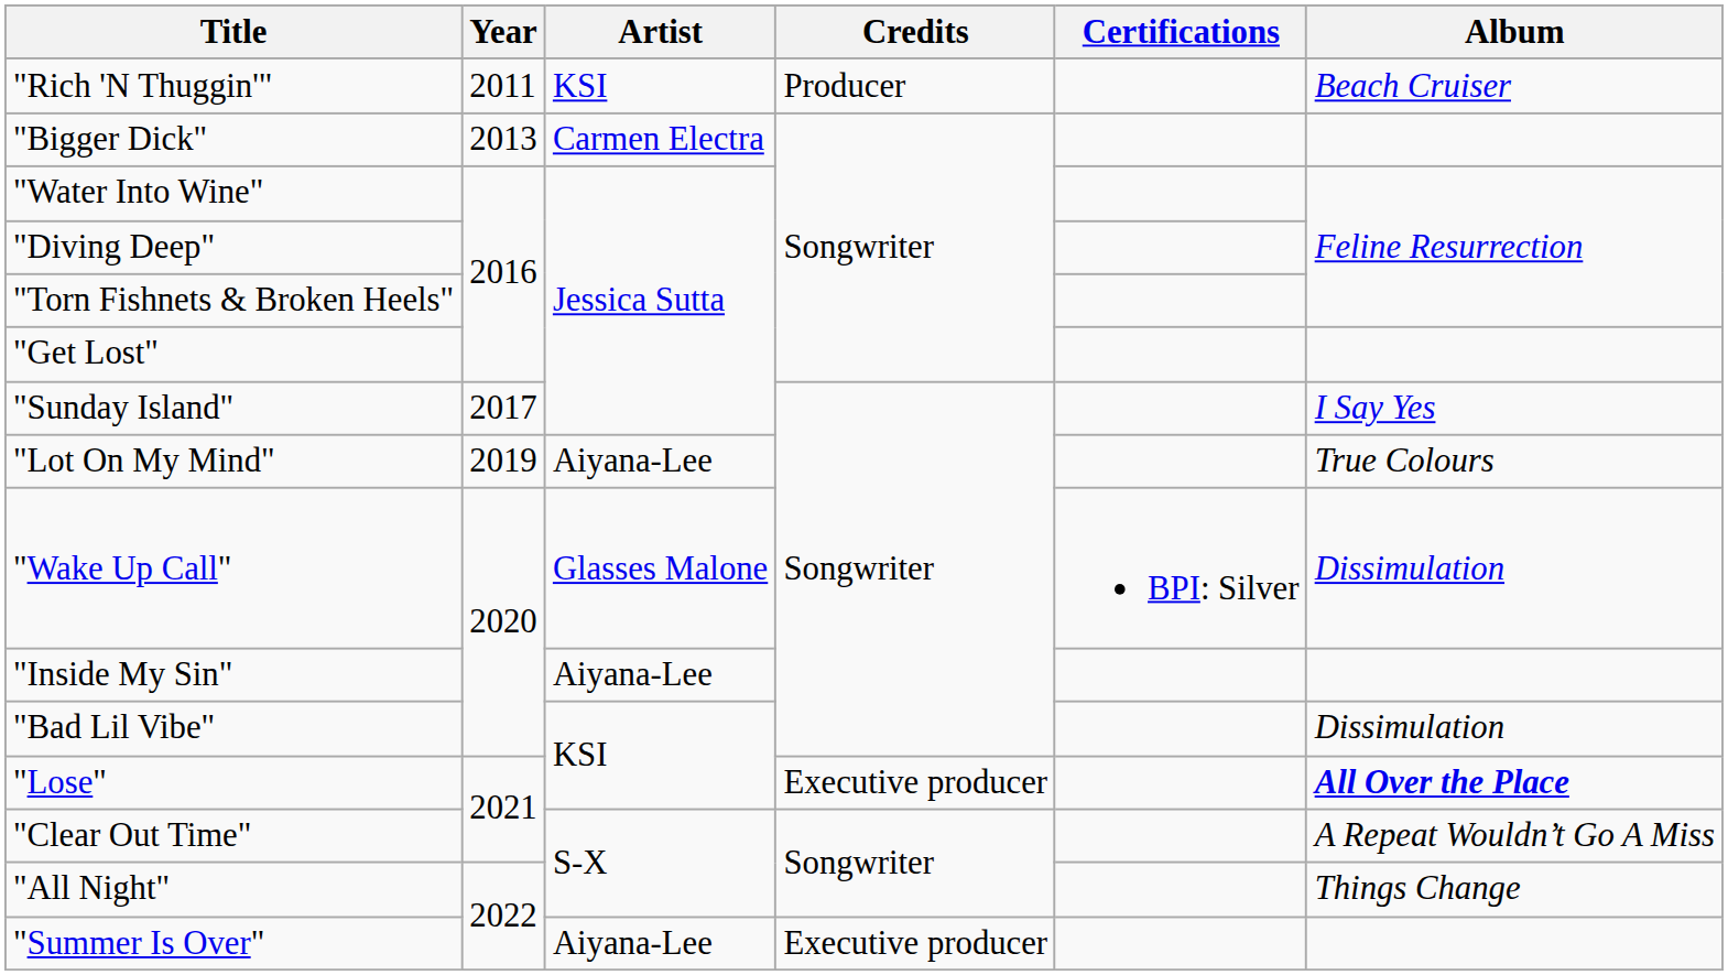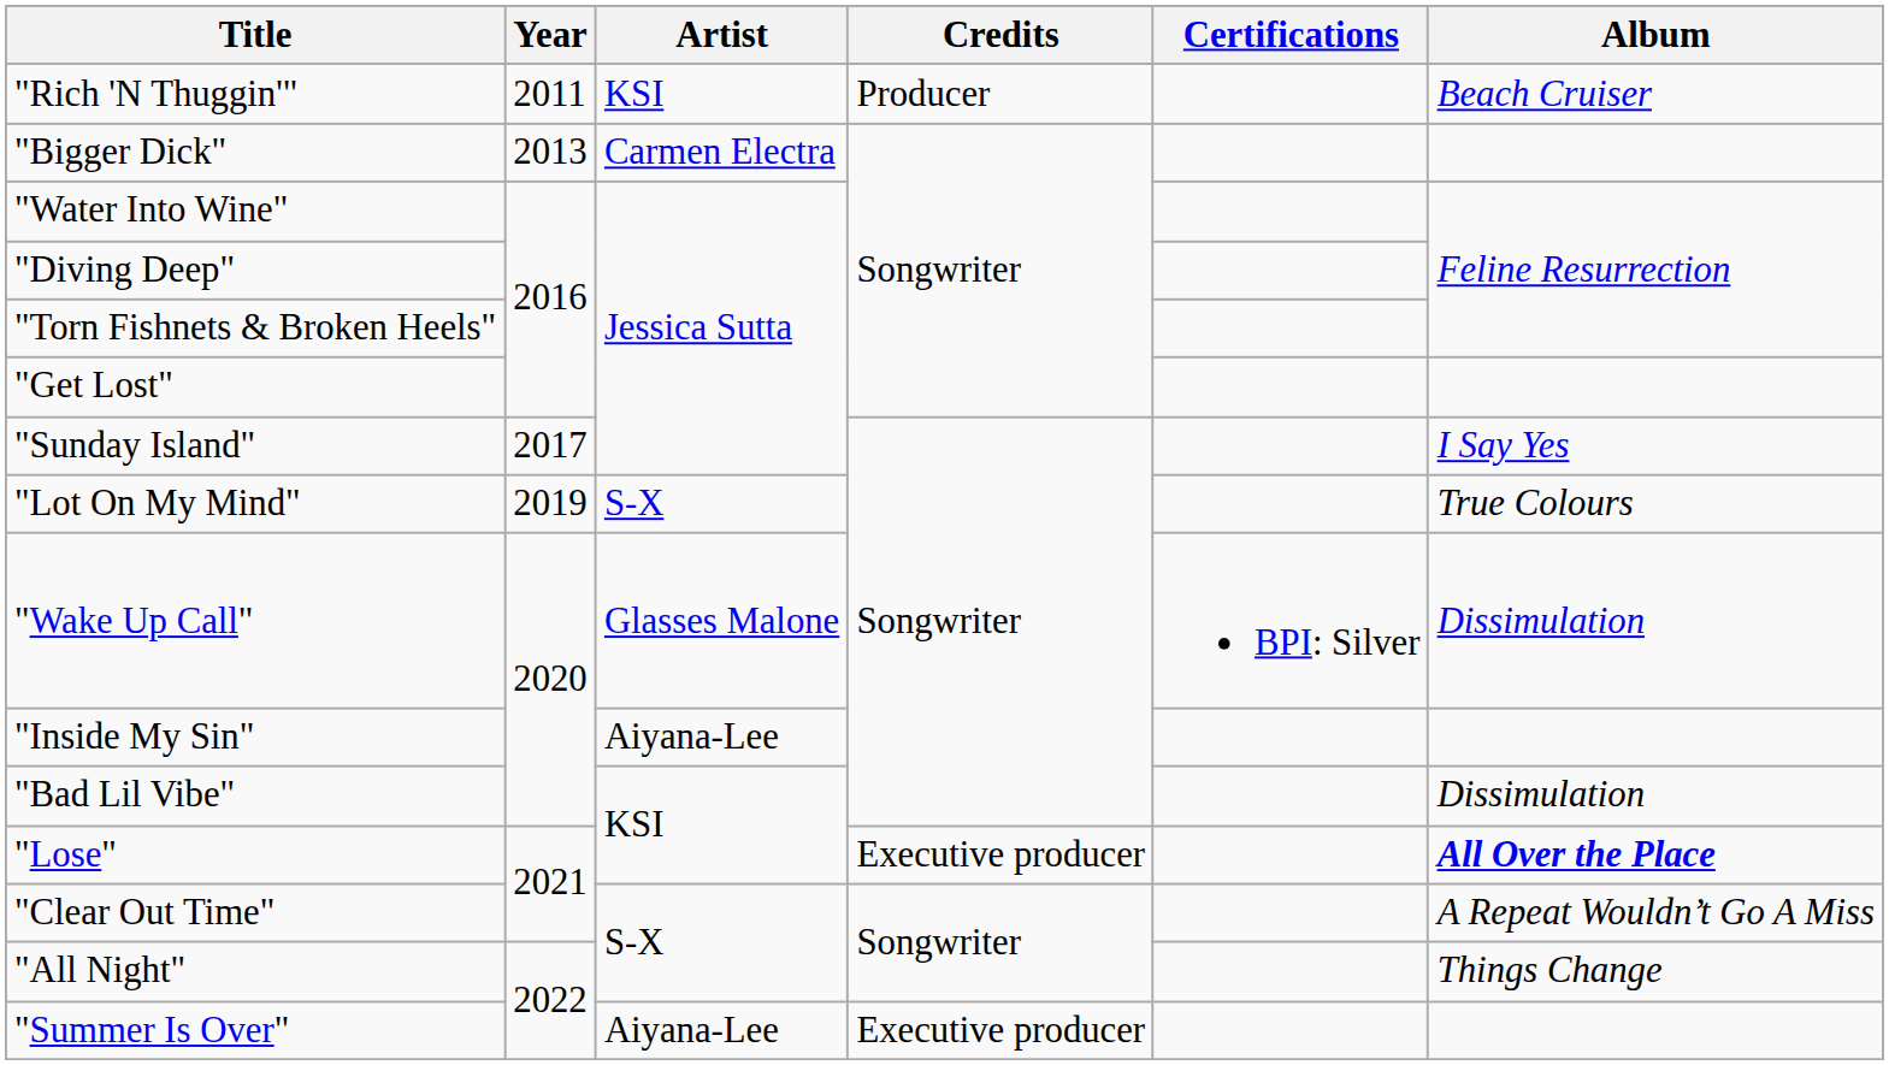"Lot On My Mind" | Artist: Aiyana-Lee -> S-X
